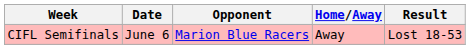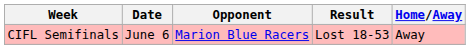columns swapped: Home/Away <-> Result
